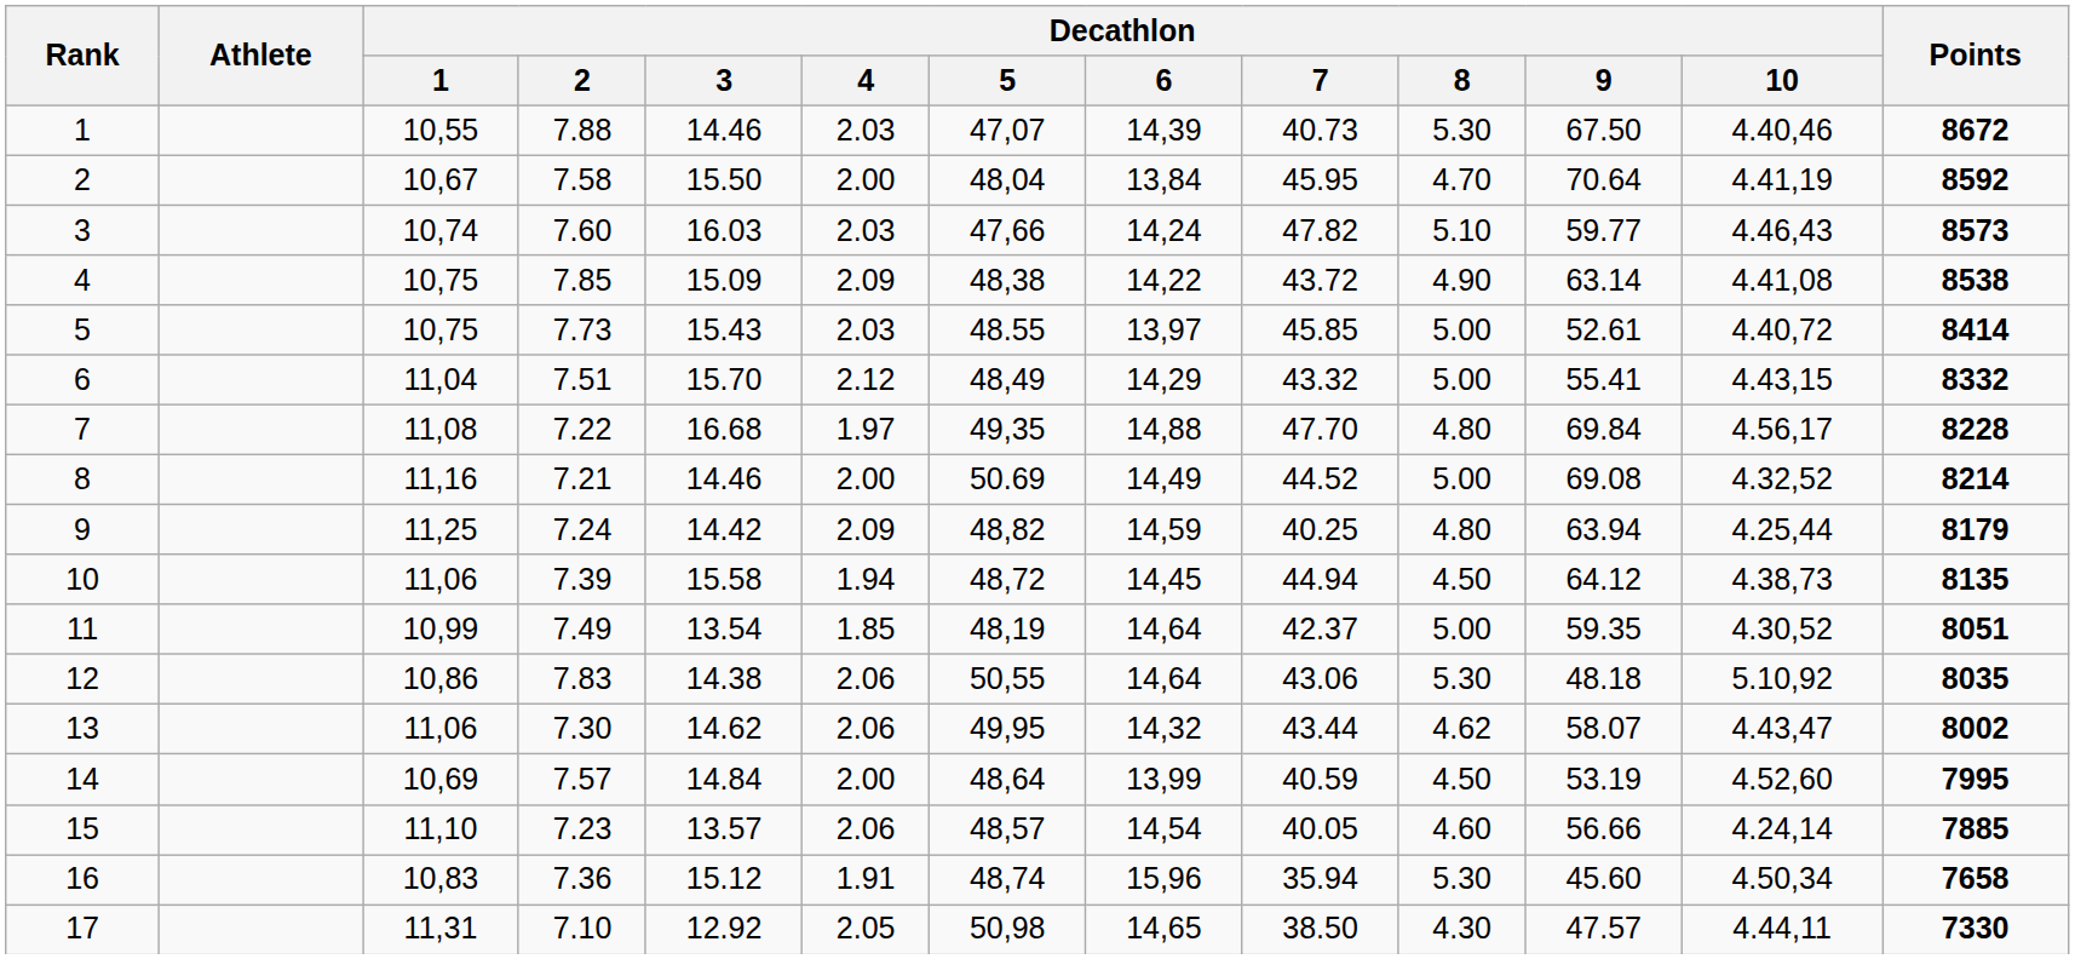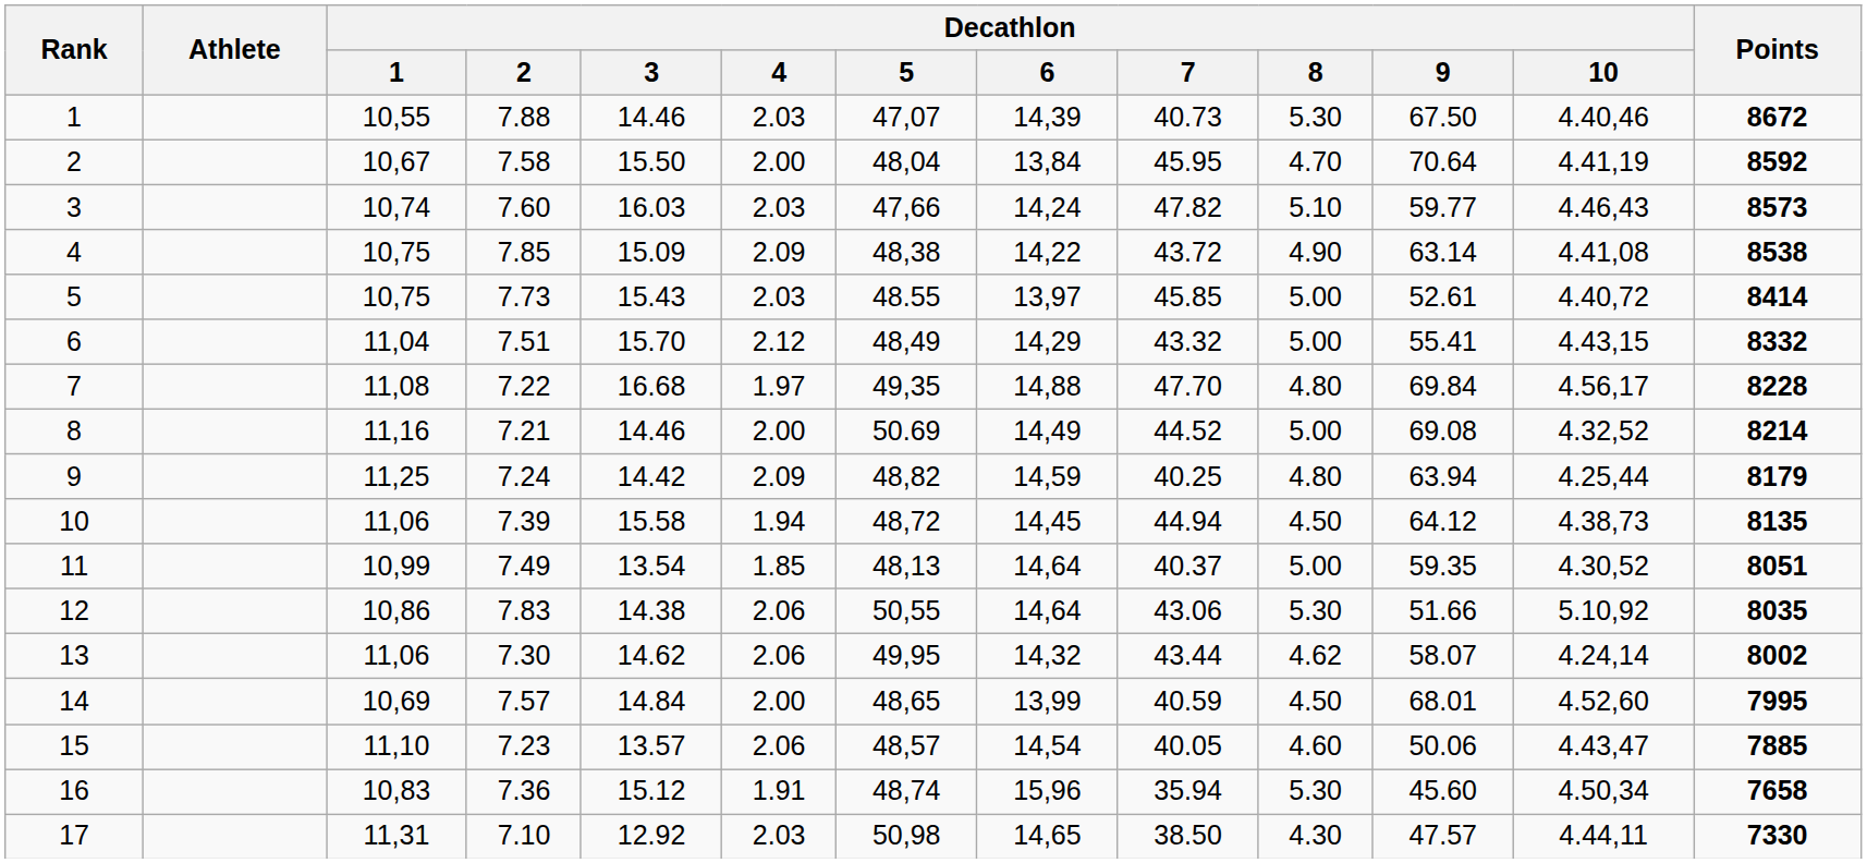11 | Decathlon / 5: 48,19 -> 48,13
11 | Decathlon / 7: 42.37 -> 40.37
12 | Decathlon / 9: 48.18 -> 51.66
13 | Decathlon / 10: 4.43,47 -> 4.24,14
14 | Decathlon / 5: 48,64 -> 48,65
14 | Decathlon / 9: 53.19 -> 68.01
15 | Decathlon / 9: 56.66 -> 50.06
15 | Decathlon / 10: 4.24,14 -> 4.43,47
17 | Decathlon / 4: 2.05 -> 2.03
